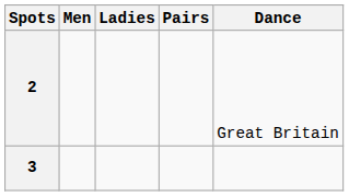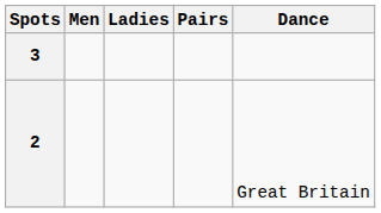rows swapped: 3 <-> 2
